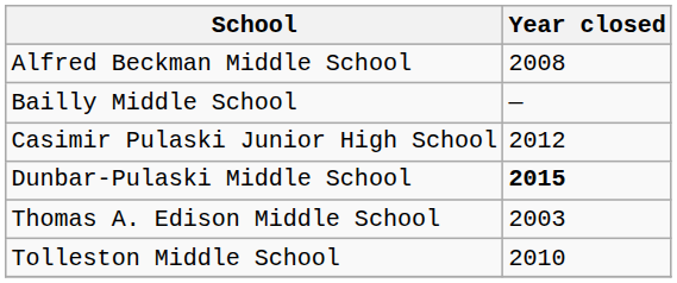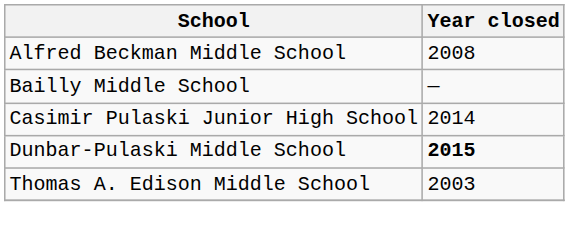Casimir Pulaski Junior High School | Year closed: 2012 -> 2014
- row: Tolleston Middle School | 2010
